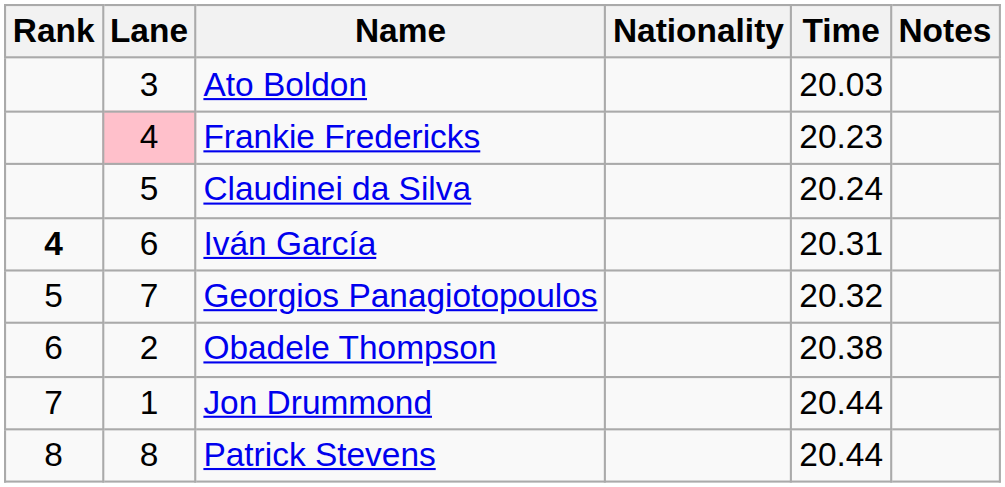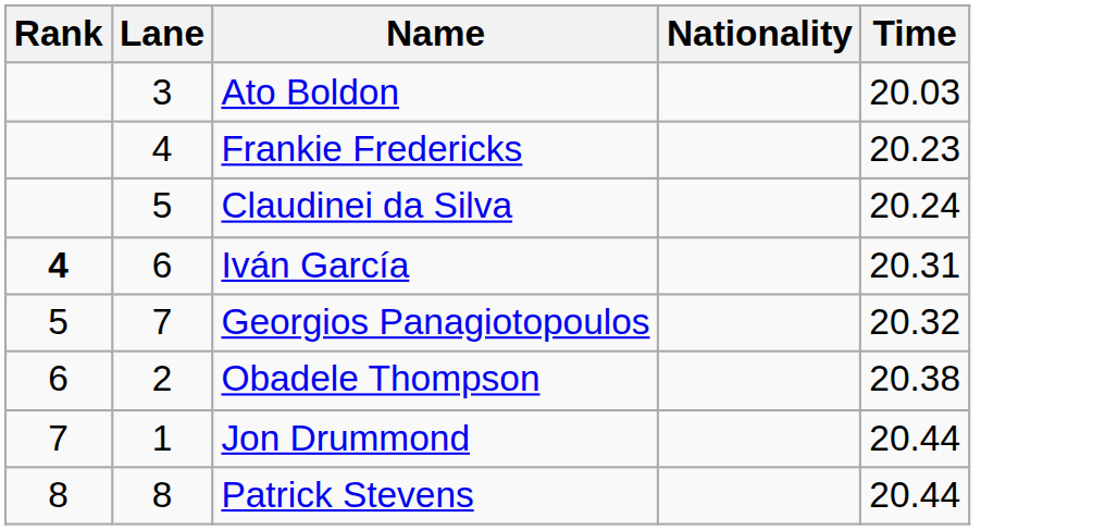- column: Notes
Frankie Fredericks | Lane: pink background -> no background
